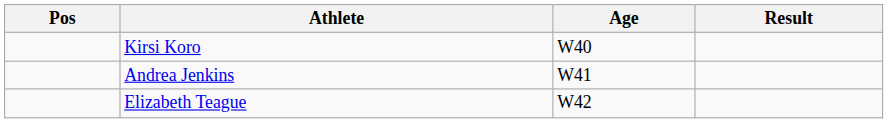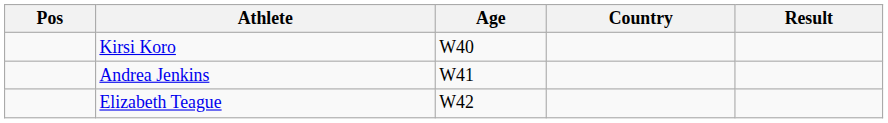+ column: Country
